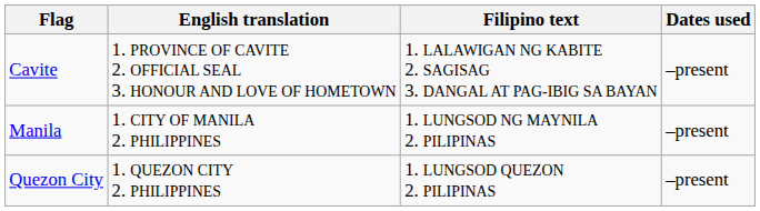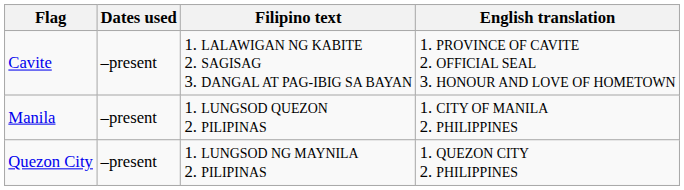columns swapped: Dates used <-> English translation
Manila | Filipino text: 1. LUNGSOD NG MAYNILA 2. PILIPINAS -> 1. LUNGSOD QUEZON 2. PILIPINAS
Quezon City | Filipino text: 1. LUNGSOD QUEZON 2. PILIPINAS -> 1. LUNGSOD NG MAYNILA 2. PILIPINAS
